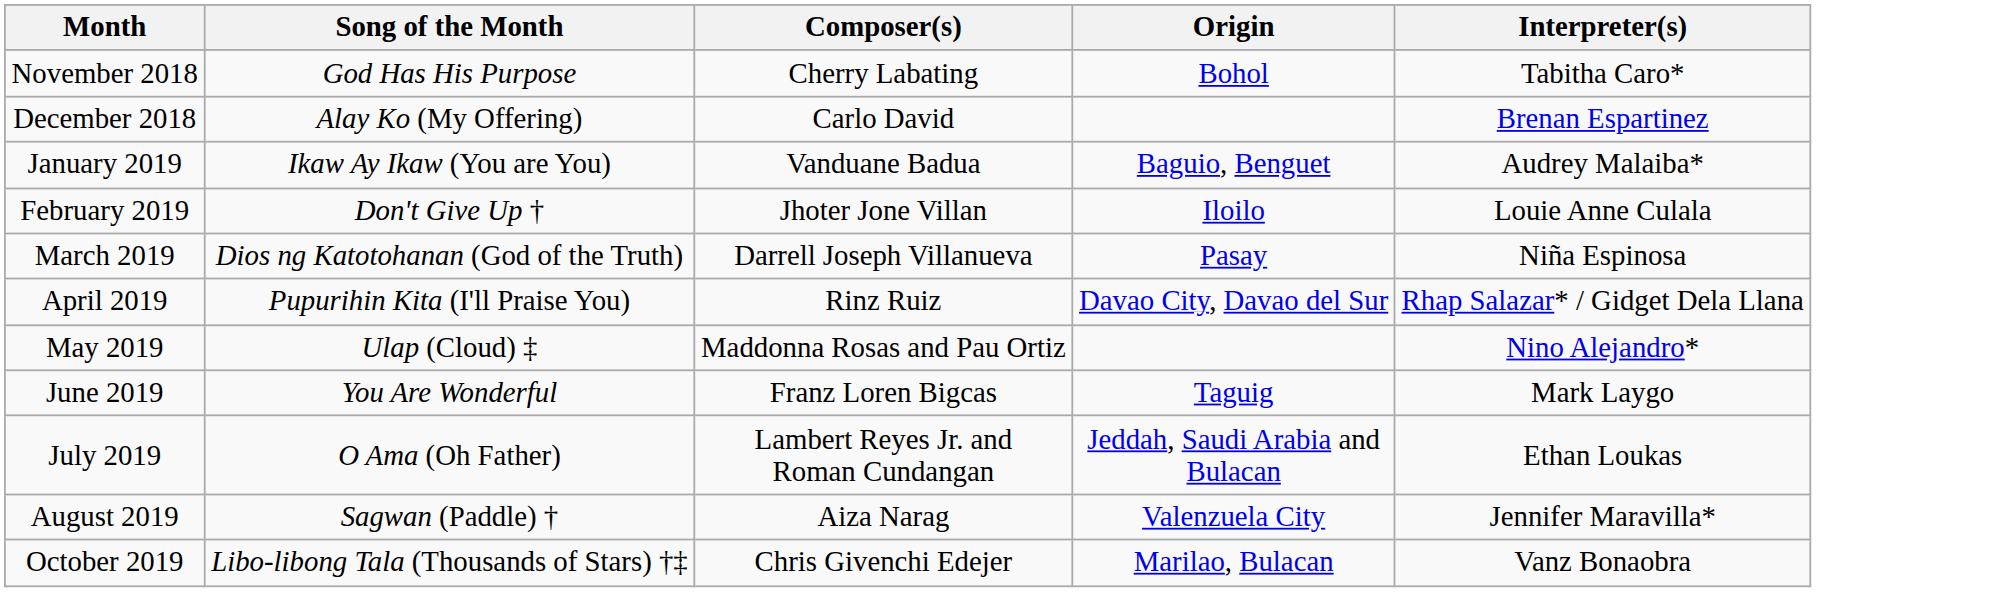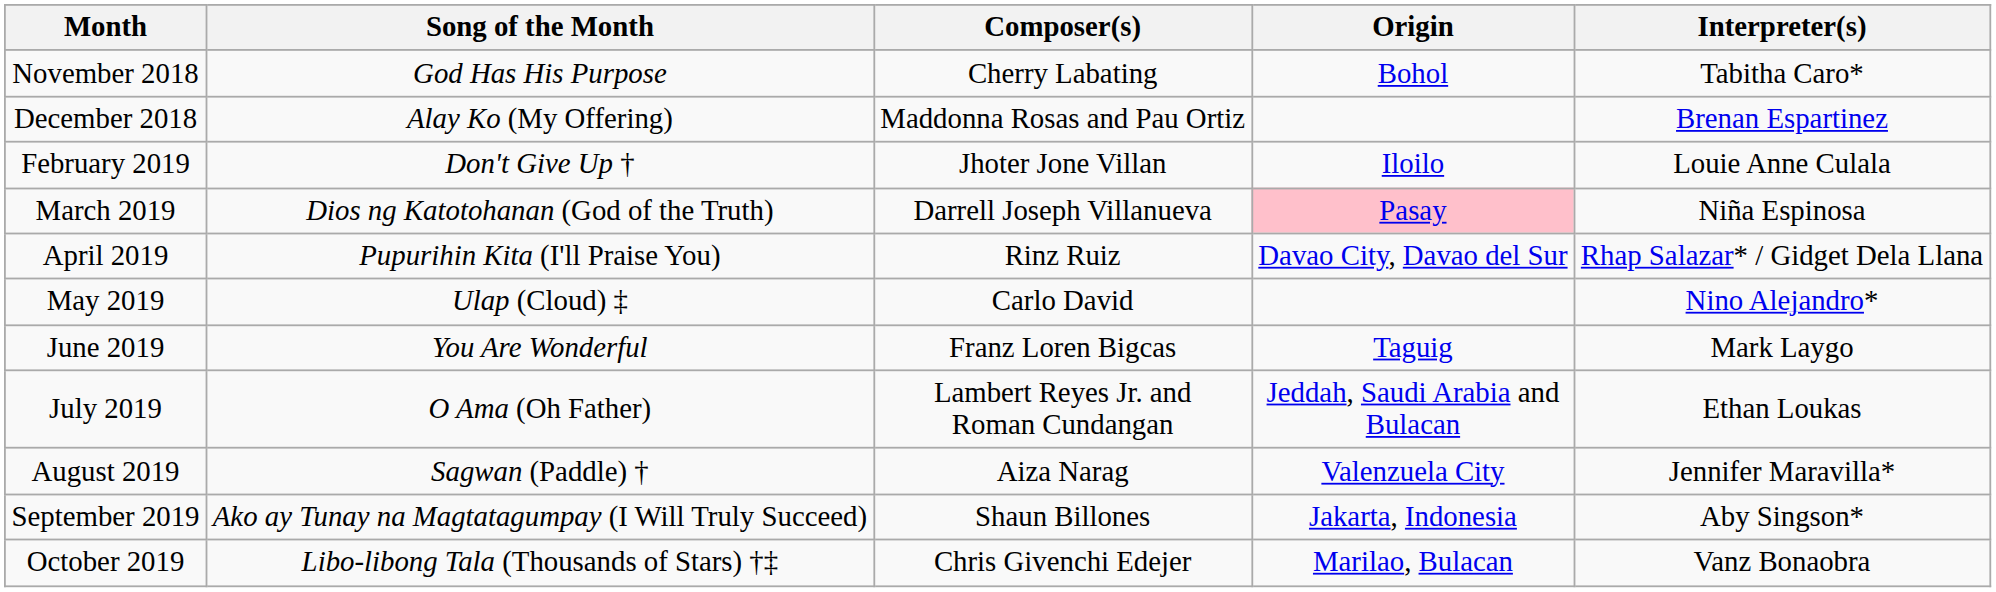December 2018 | Composer(s): Carlo David -> Maddonna Rosas and Pau Ortiz
- row: January 2019 | Ikaw Ay Ikaw (You are You) | Vanduane Badua | Baguio, Benguet | Audrey Malaiba*
March 2019 | Origin: no background -> pink background
May 2019 | Composer(s): Maddonna Rosas and Pau Ortiz -> Carlo David
+ row: September 2019 | Ako ay Tunay na Magtatagumpay (I Will Truly Succeed) | Shaun Billones | Jakarta, Indonesia | Aby Singson*
